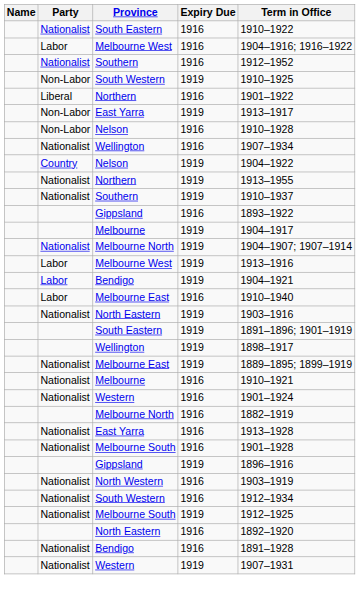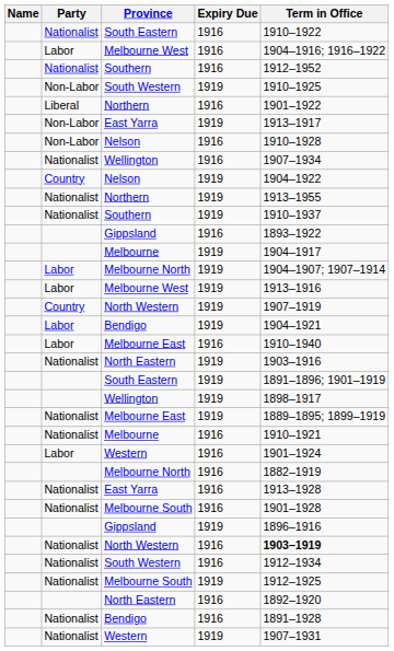Melbourne North / 1919 | Party: Nationalist -> Labor
+ row: Country | North Western | 1919 | 1907–1919
Western / 1916 | Party: Nationalist -> Labor
North Western / 1916 | Term in Office: normal -> bold
